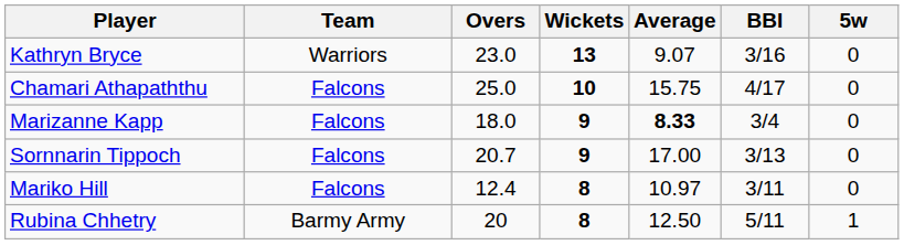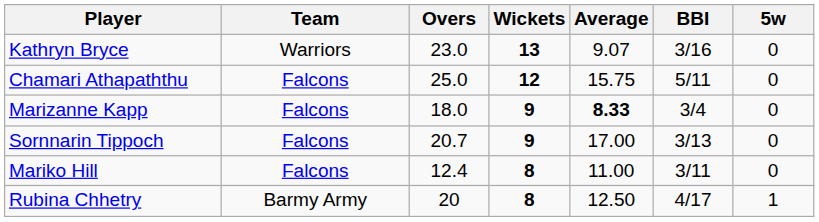Chamari Athapaththu | Wickets: 10 -> 12
Chamari Athapaththu | BBI: 4/17 -> 5/11
Mariko Hill | Average: 10.97 -> 11.00
Rubina Chhetry | BBI: 5/11 -> 4/17
